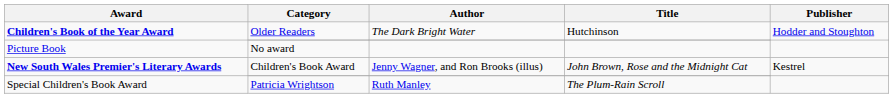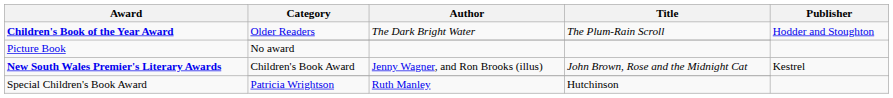Children's Book of the Year Award / Older Readers | Title: Hutchinson -> The Plum-Rain Scroll
Special Children's Book Award | Title: The Plum-Rain Scroll -> Hutchinson
